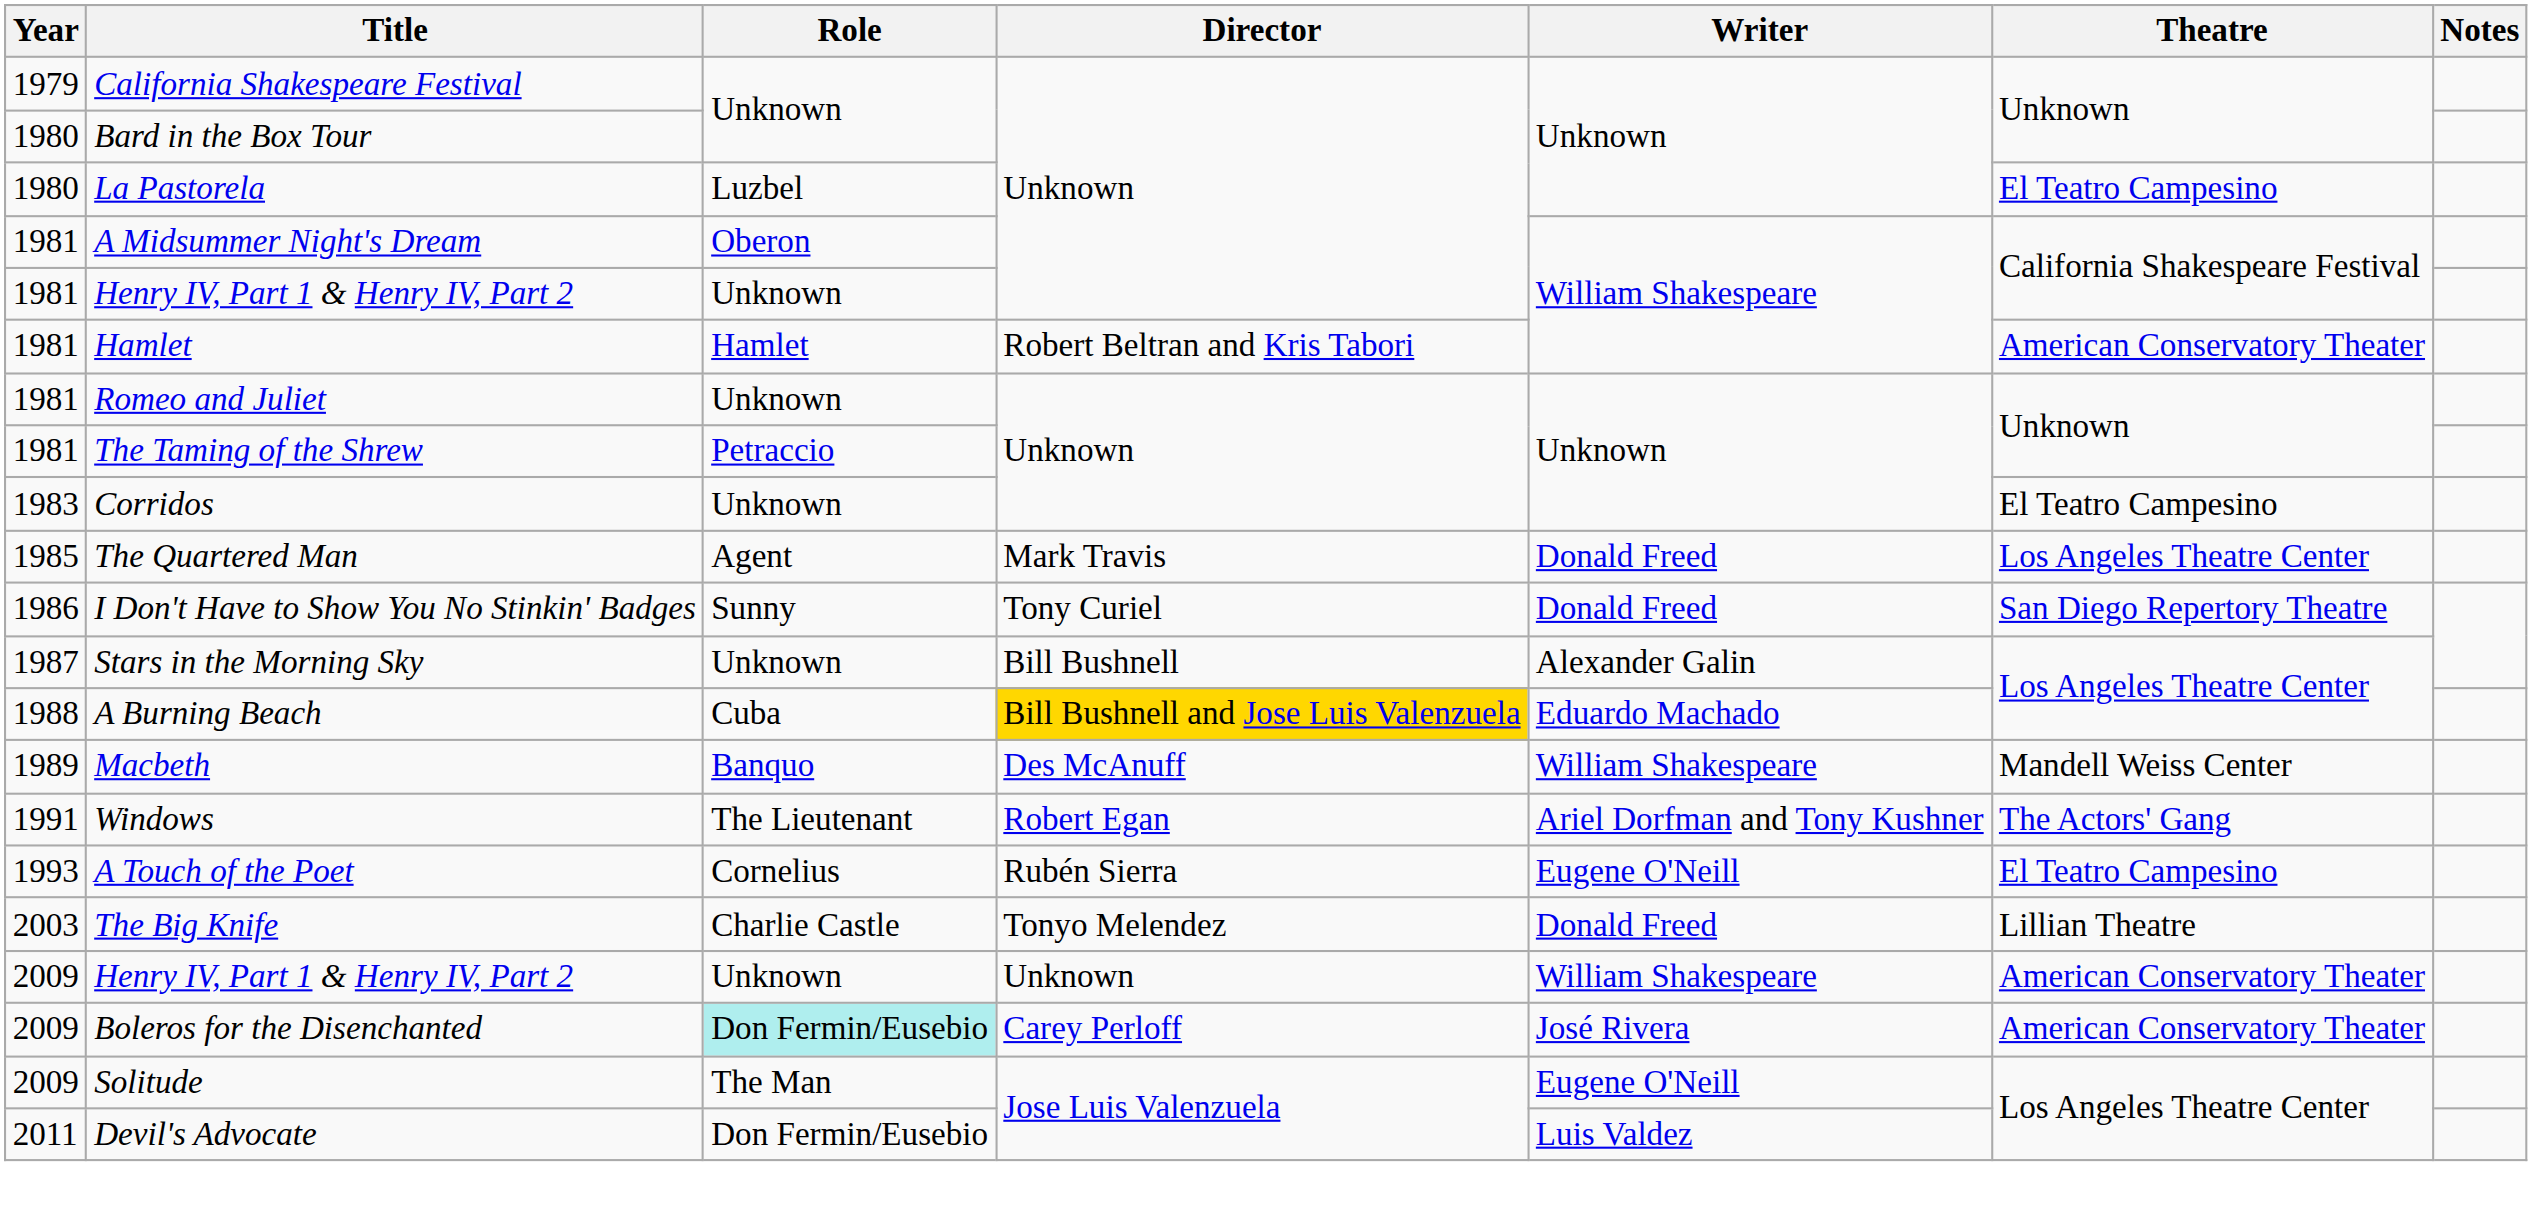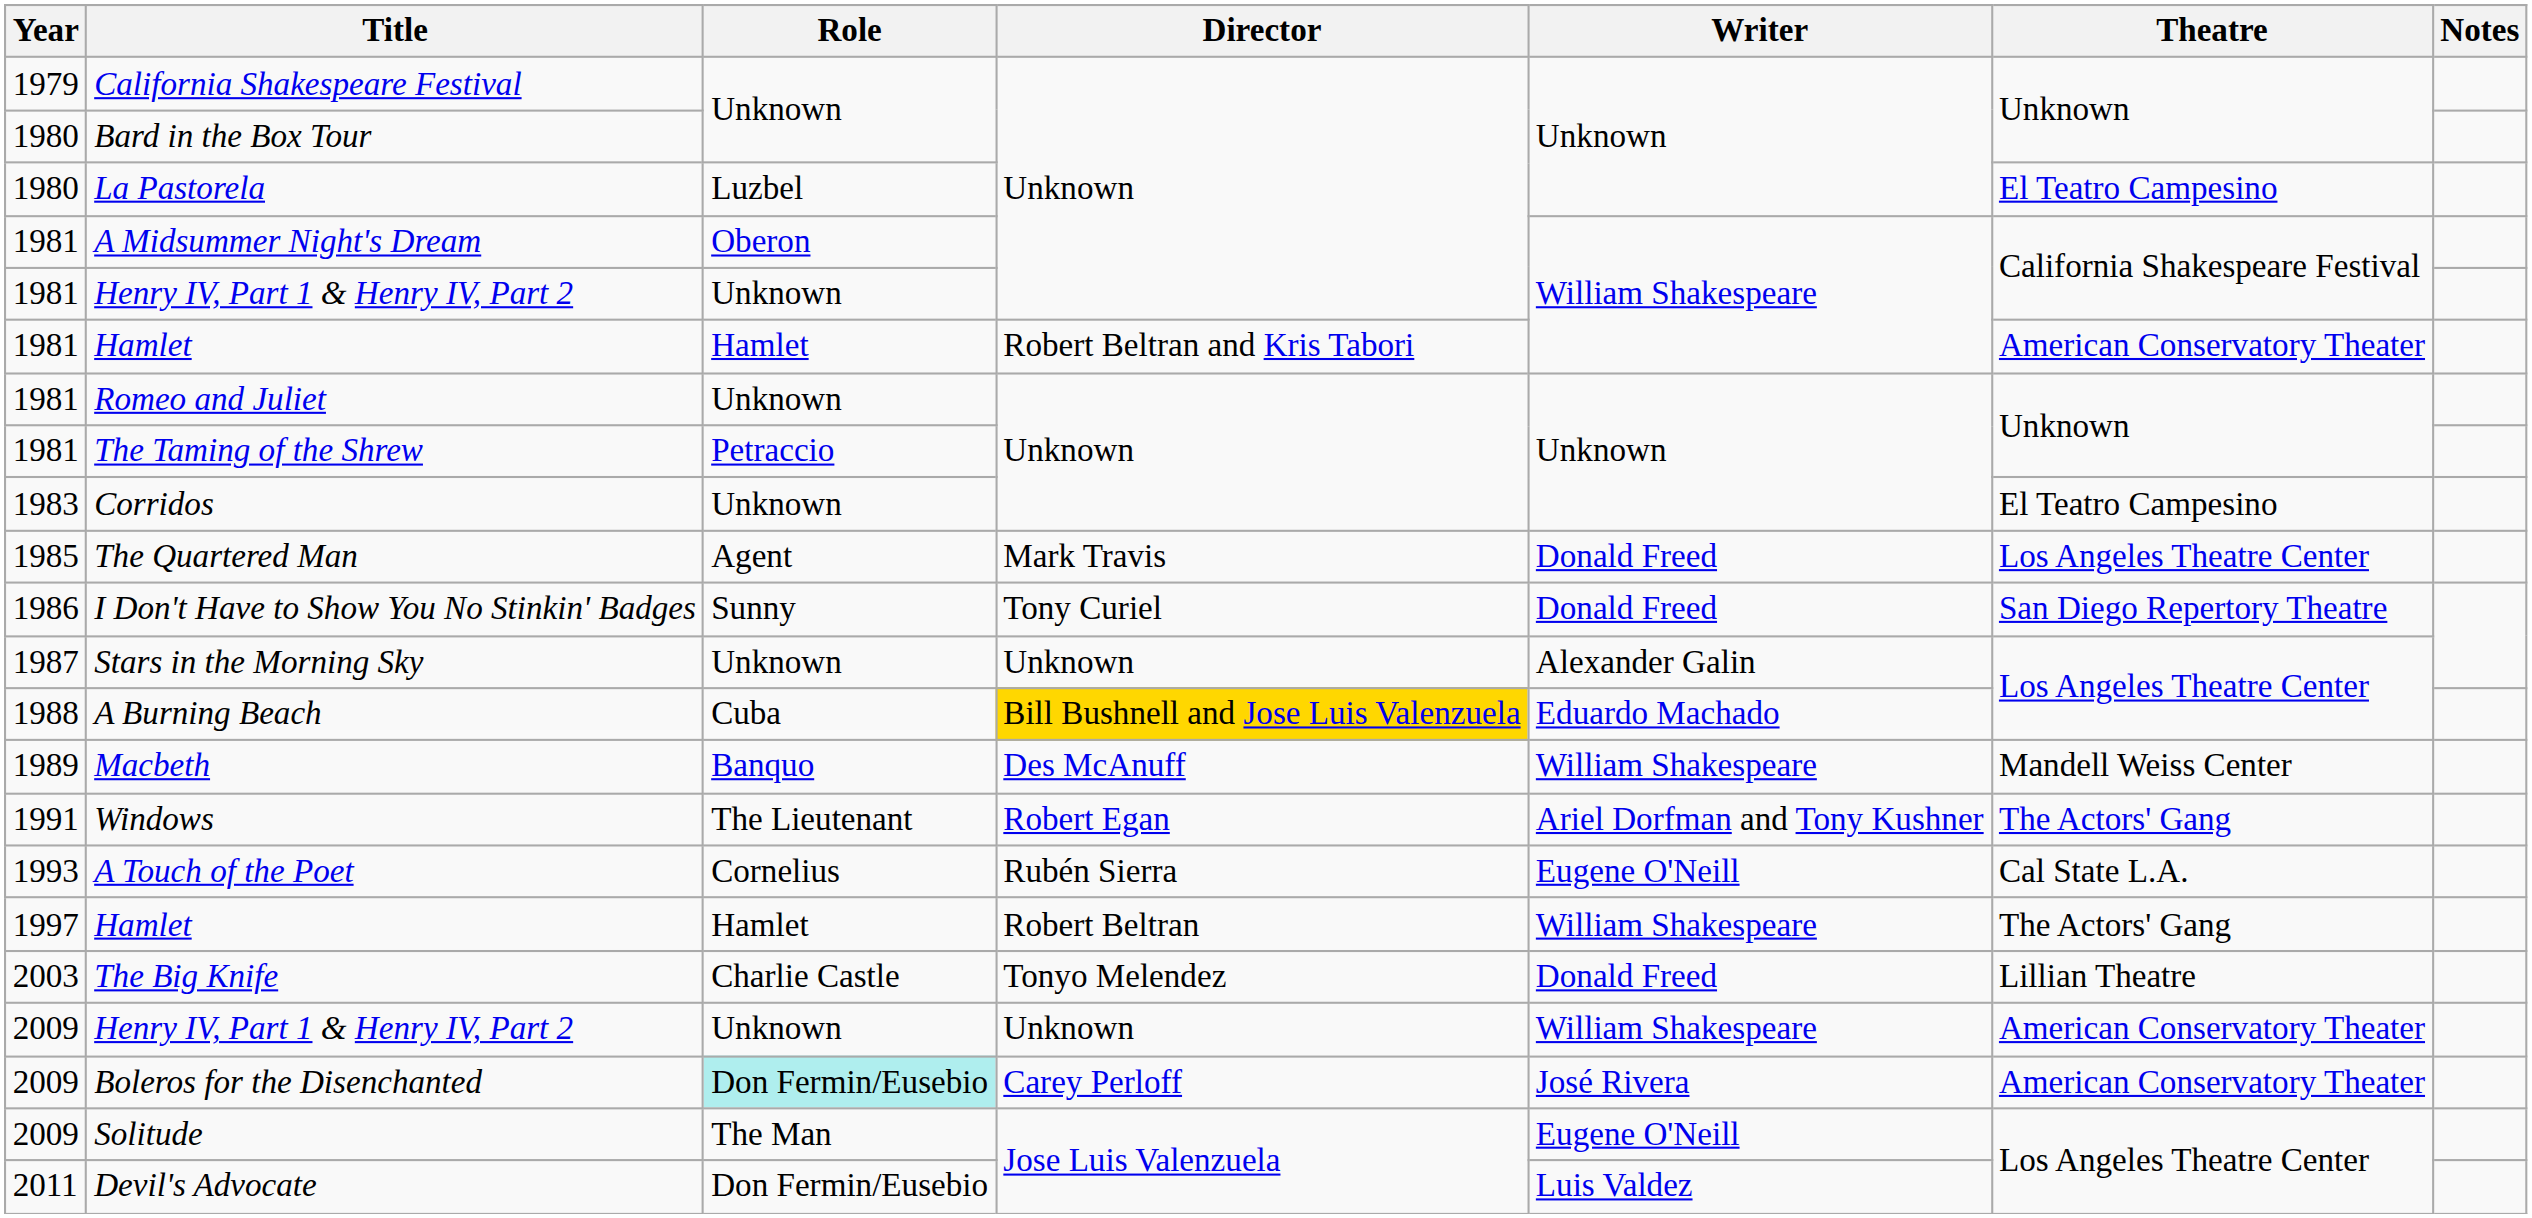Stars in the Morning Sky | Director: Bill Bushnell -> Unknown
A Touch of the Poet | Theatre: El Teatro Campesino -> Cal State L.A.
+ row: 1997 | Hamlet | Hamlet | Robert Beltran | William Shakespeare | The Actors' Gang
